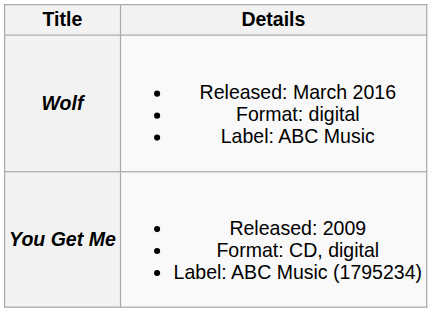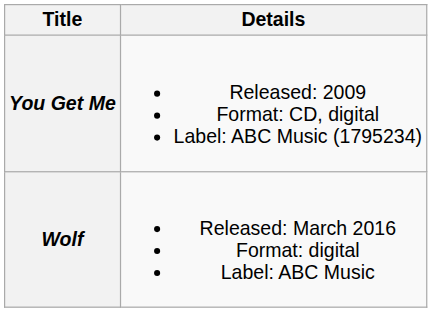rows swapped: You Get Me <-> Wolf
